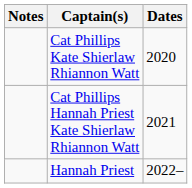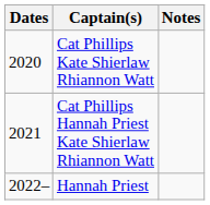columns swapped: Dates <-> Notes
